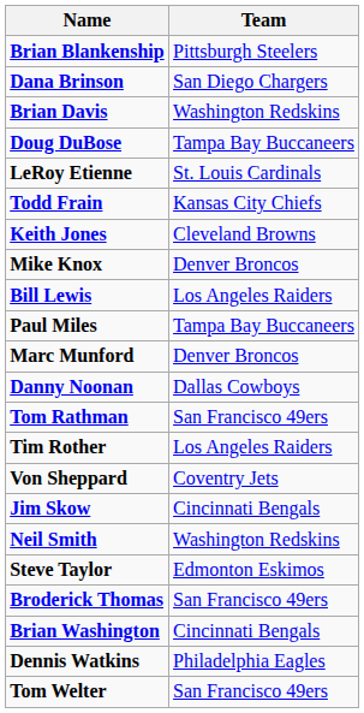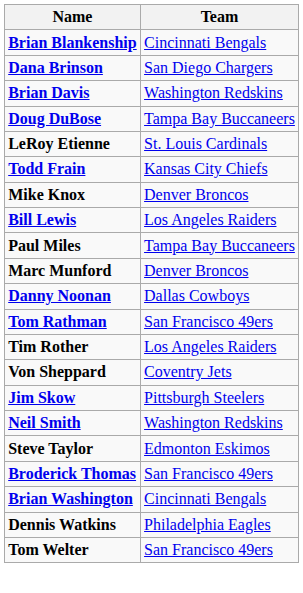Brian Blankenship | Team: Pittsburgh Steelers -> Cincinnati Bengals
- row: Keith Jones | Cleveland Browns
Jim Skow | Team: Cincinnati Bengals -> Pittsburgh Steelers
